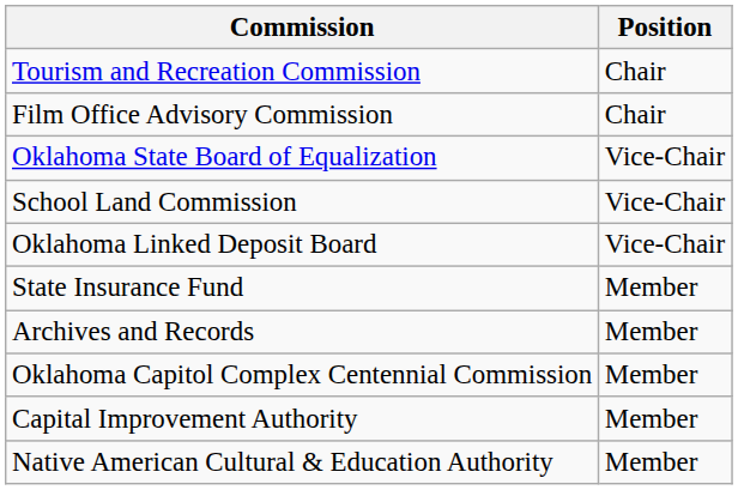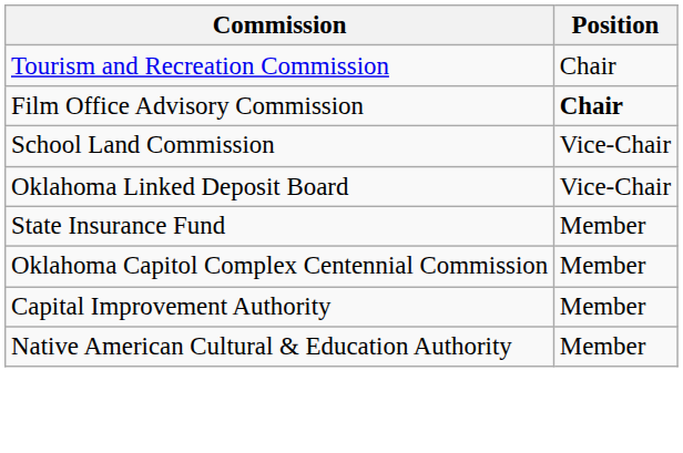Film Office Advisory Commission | Position: normal -> bold
- row: Oklahoma State Board of Equalization | Vice-Chair
- row: Archives and Records | Member
